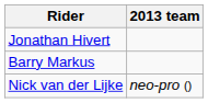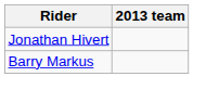- row: Nick van der Lijke | neo-pro ()
